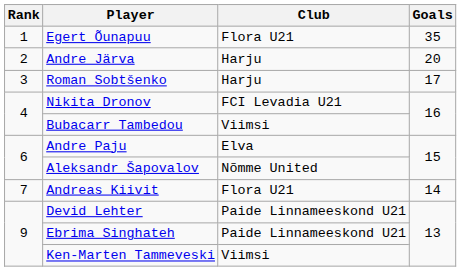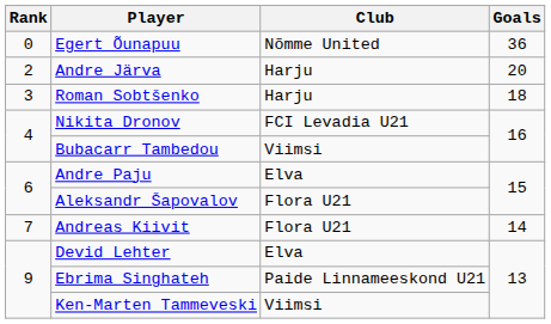Egert Õunapuu | Rank: 1 -> 0
Egert Õunapuu | Club: Flora U21 -> Nõmme United
Egert Õunapuu | Goals: 35 -> 36
Roman Sobtšenko | Goals: 17 -> 18
Aleksandr Šapovalov | Club: Nõmme United -> Flora U21
Devid Lehter | Club: Paide Linnameeskond U21 -> Elva
